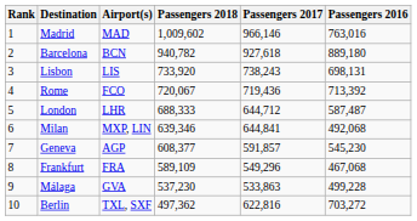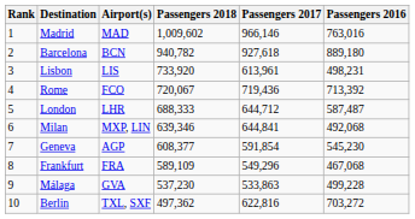Lisbon | Passengers 2017: 738,243 -> 613,961
Lisbon | Passengers 2016: 698,131 -> 498,231
Geneva | Passengers 2017: 591,857 -> 591,854
